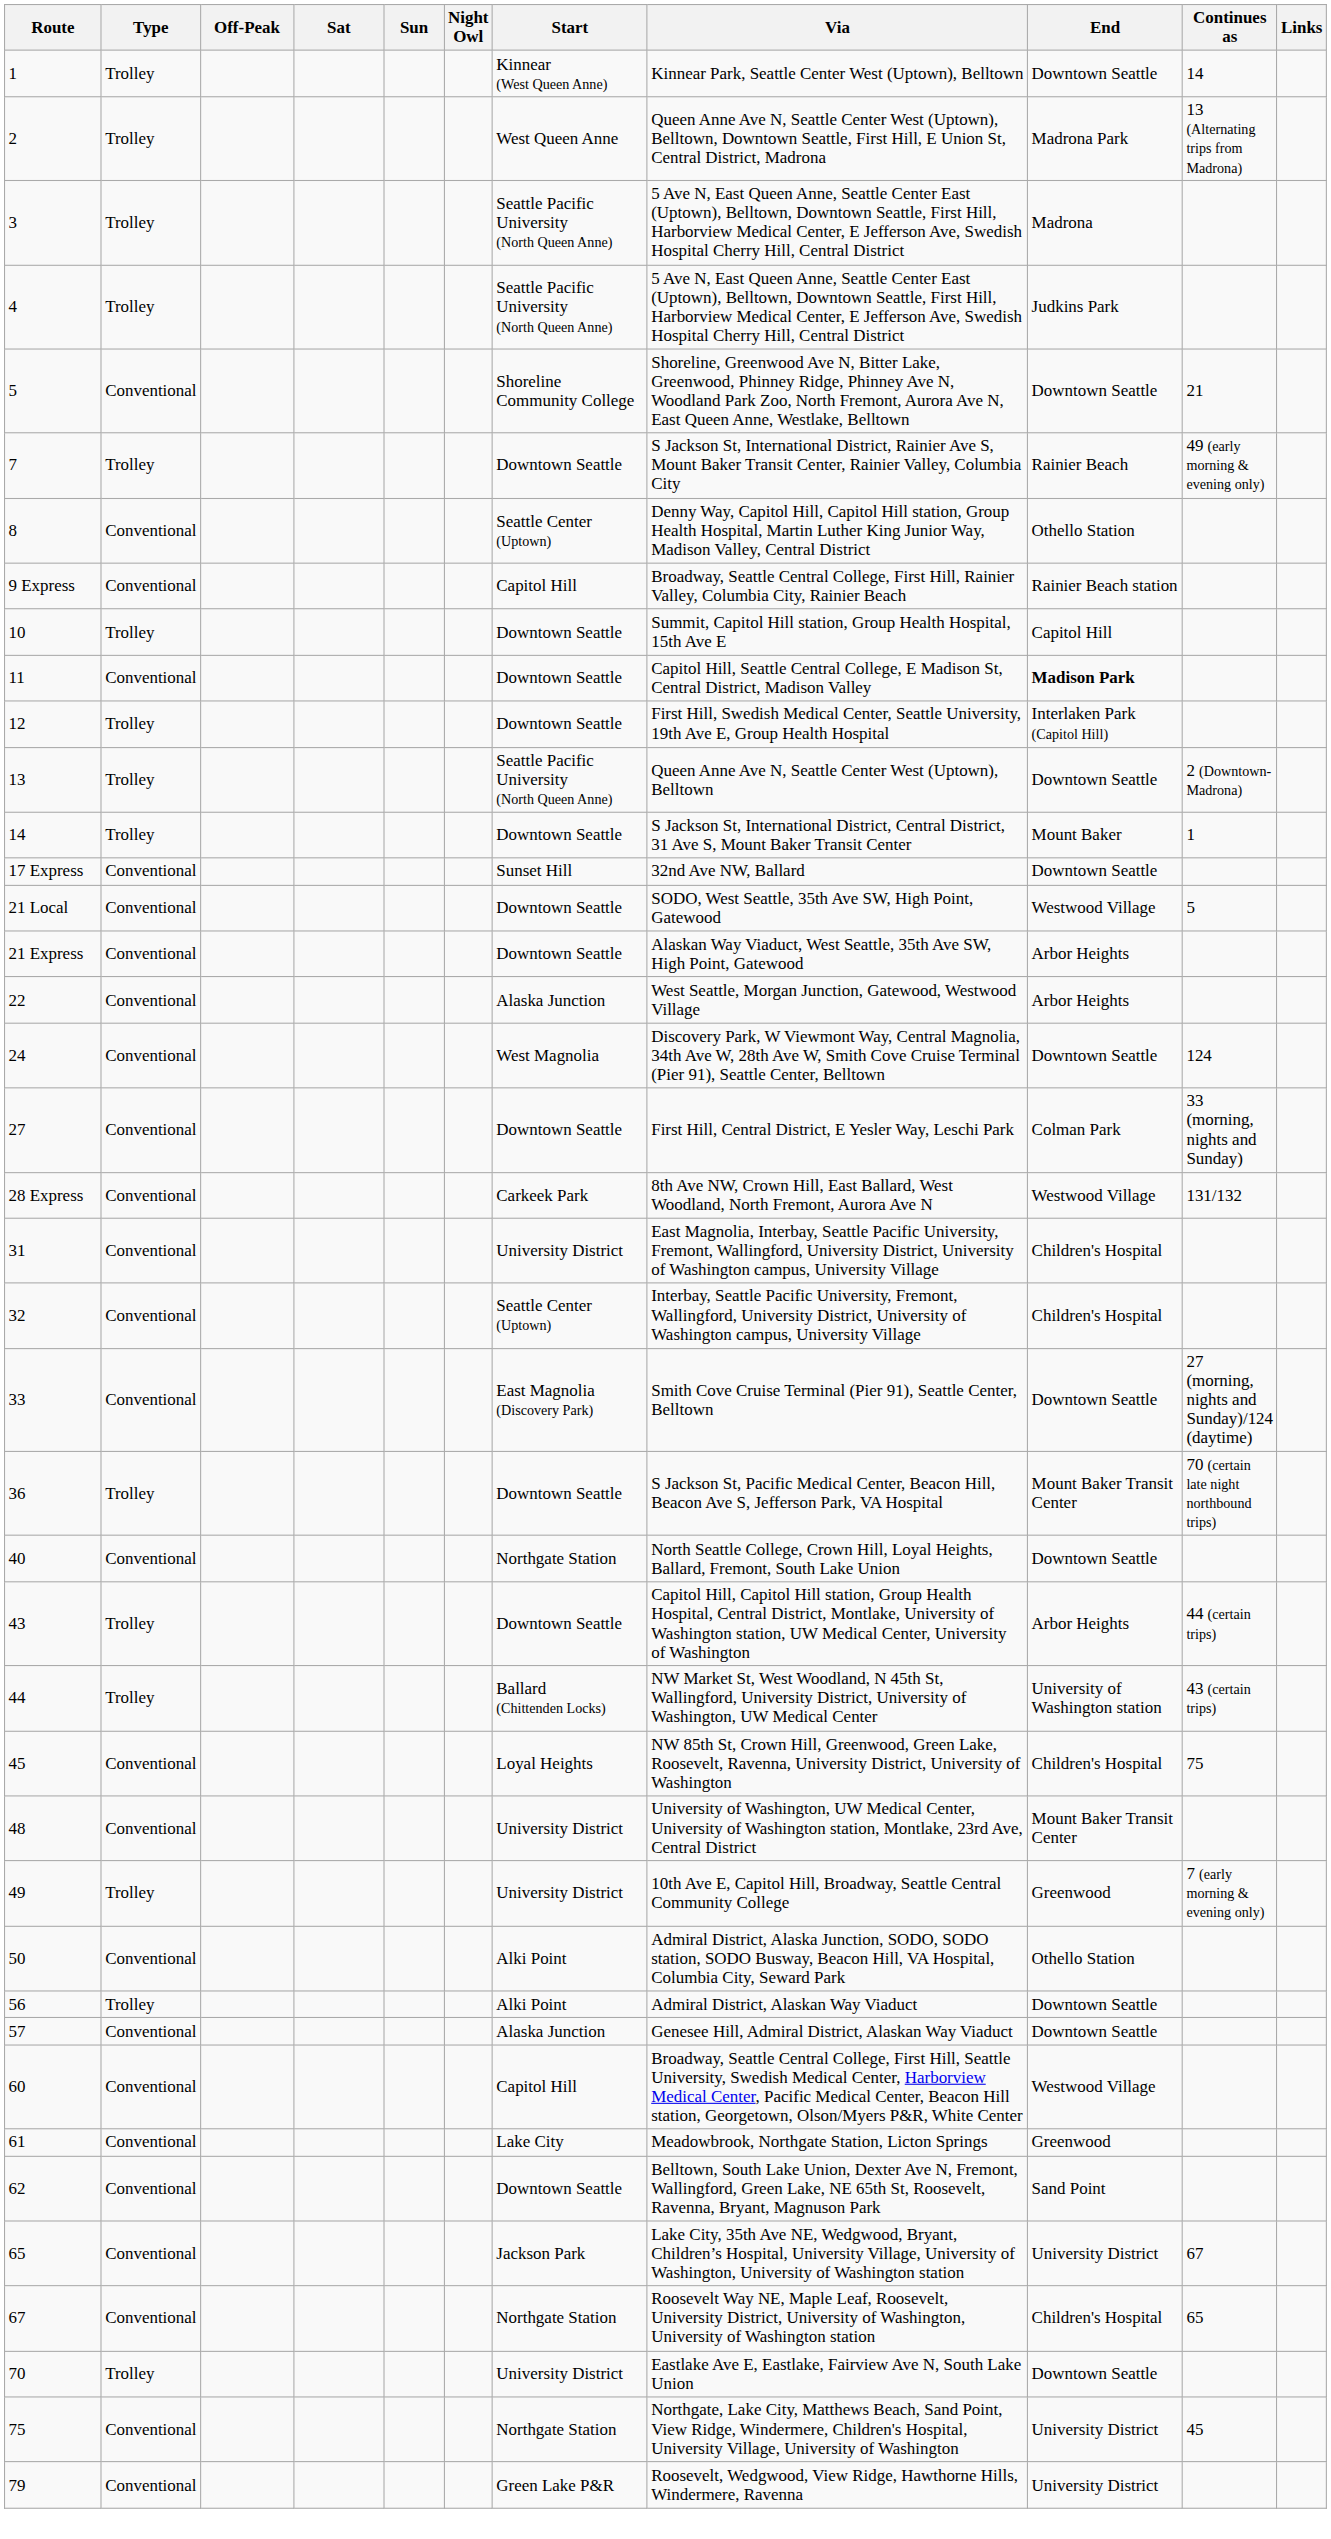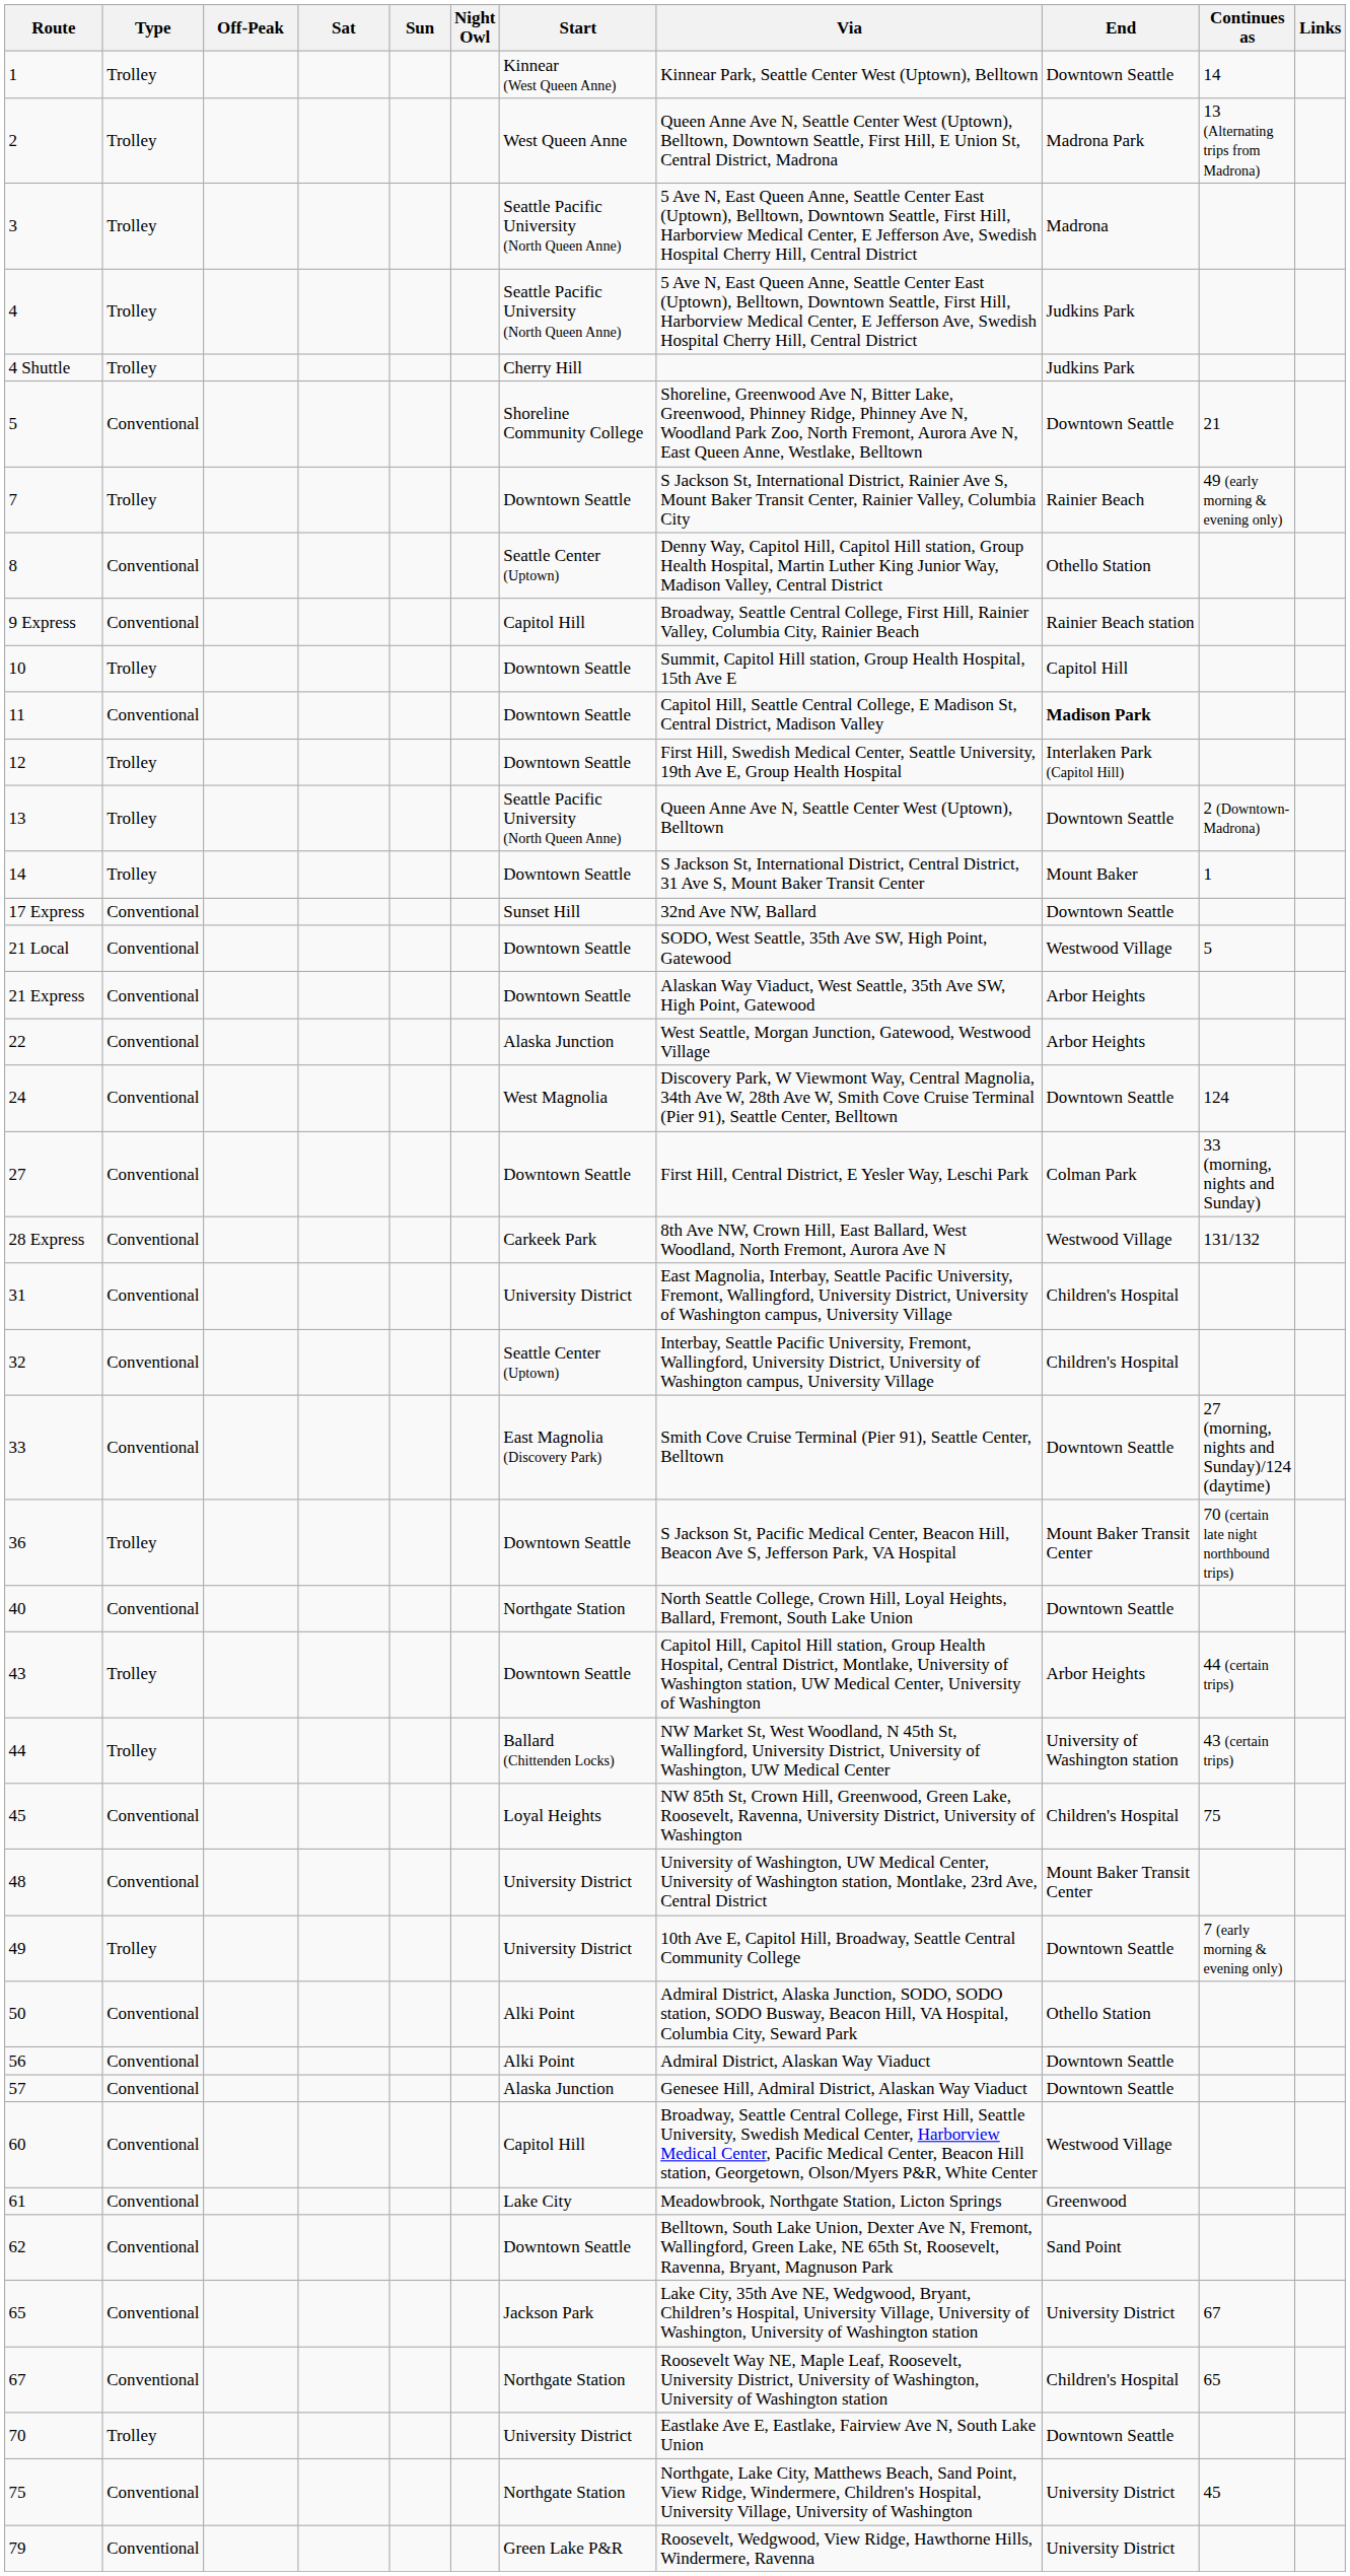+ row: 4 Shuttle | Trolley | Cherry Hill | Judkins Park
49 | End: Greenwood -> Downtown Seattle
56 | Type: Trolley -> Conventional
